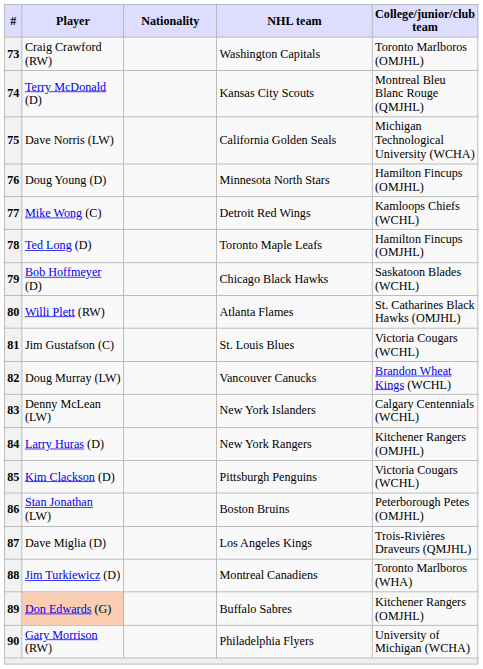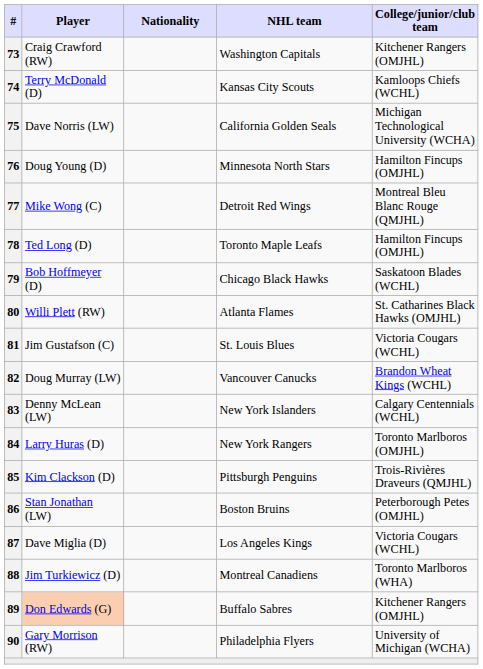73 | College/junior/club team: Toronto Marlboros (OMJHL) -> Kitchener Rangers (OMJHL)
74 | College/junior/club team: Montreal Bleu Blanc Rouge (QMJHL) -> Kamloops Chiefs (WCHL)
77 | College/junior/club team: Kamloops Chiefs (WCHL) -> Montreal Bleu Blanc Rouge (QMJHL)
84 | College/junior/club team: Kitchener Rangers (OMJHL) -> Toronto Marlboros (OMJHL)
85 | College/junior/club team: Victoria Cougars (WCHL) -> Trois-Rivières Draveurs (QMJHL)
87 | College/junior/club team: Trois-Rivières Draveurs (QMJHL) -> Victoria Cougars (WCHL)
